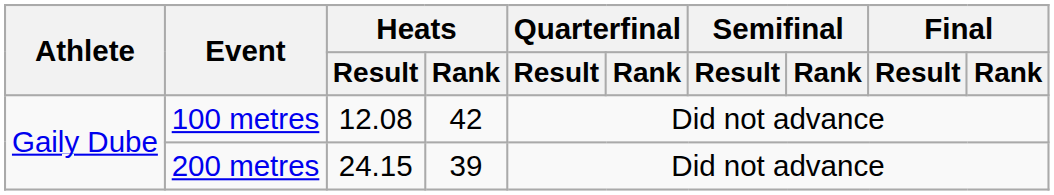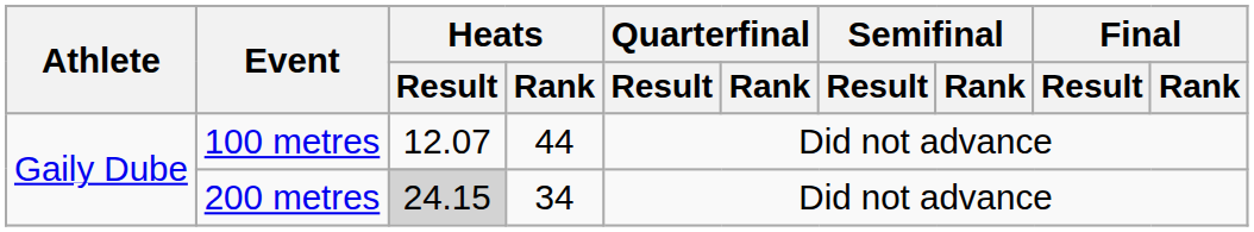100 metres | Heats / Result: 12.08 -> 12.07
100 metres | Heats / Rank: 42 -> 44
200 metres | Heats / Result: no background -> lightgrey background
200 metres | Heats / Rank: 39 -> 34
